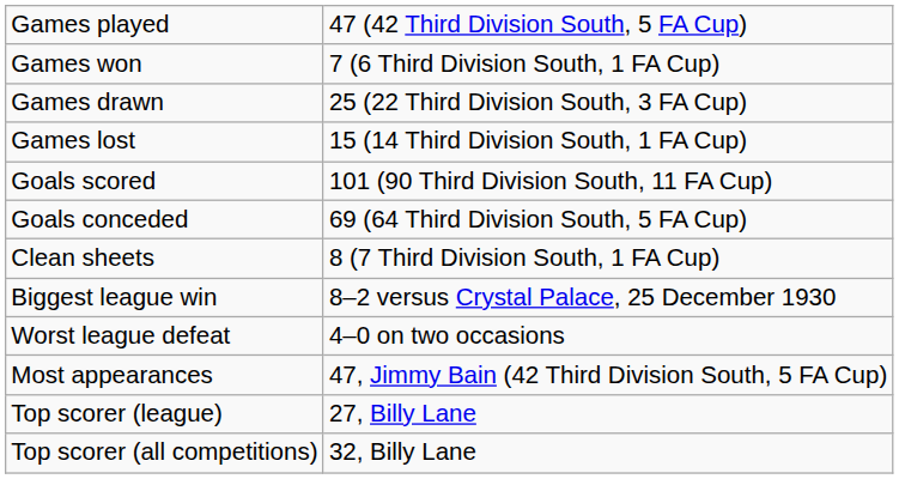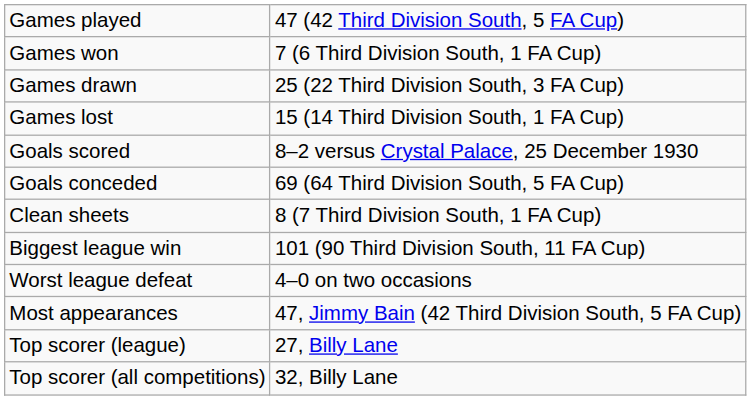Goals scored | column 2: 101 (90 Third Division South, 11 FA Cup) -> 8–2 versus Crystal Palace, 25 December 1930
Biggest league win | column 2: 8–2 versus Crystal Palace, 25 December 1930 -> 101 (90 Third Division South, 11 FA Cup)
